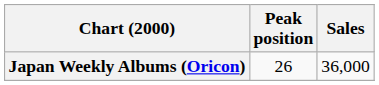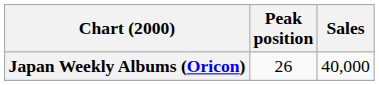Japan Weekly Albums (Oricon) | Sales: 36,000 -> 40,000
